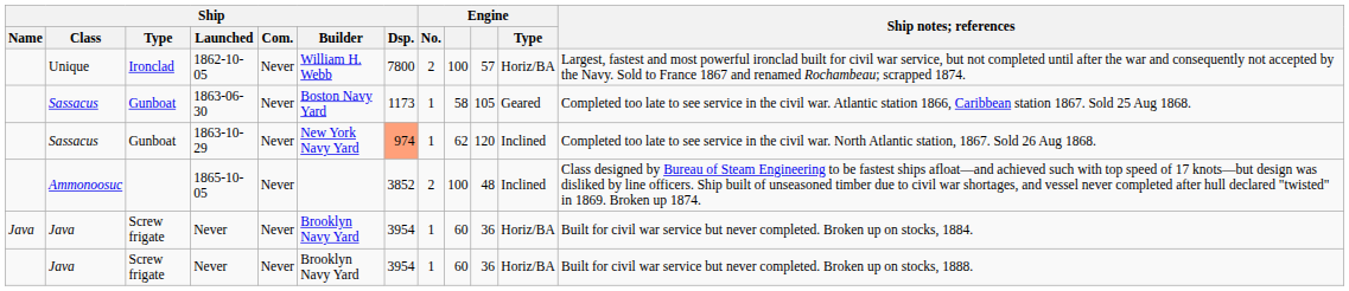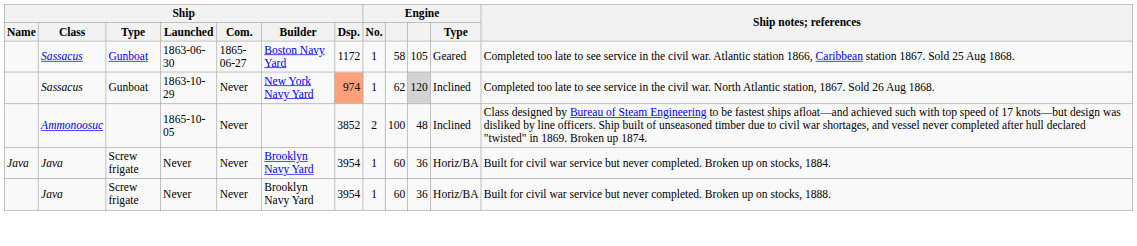- row: Unique | Ironclad | 1862-10-05 | Never | William H. Webb | 7800 | 2 | 100 | 57 | Horiz/BA | Largest, fastest and most powerful ironclad built for civil war service, but not completed until after the war and consequently not accepted by the Navy. Sold to France 1867 and renamed Rochambeau; scrapped 1874.
1863-06-30 | Ship / Com.: Never -> 1865-06-27
1863-06-30 | Ship / Dsp.: 1173 -> 1172
1863-10-29 | column 10: no background -> lightgrey background
